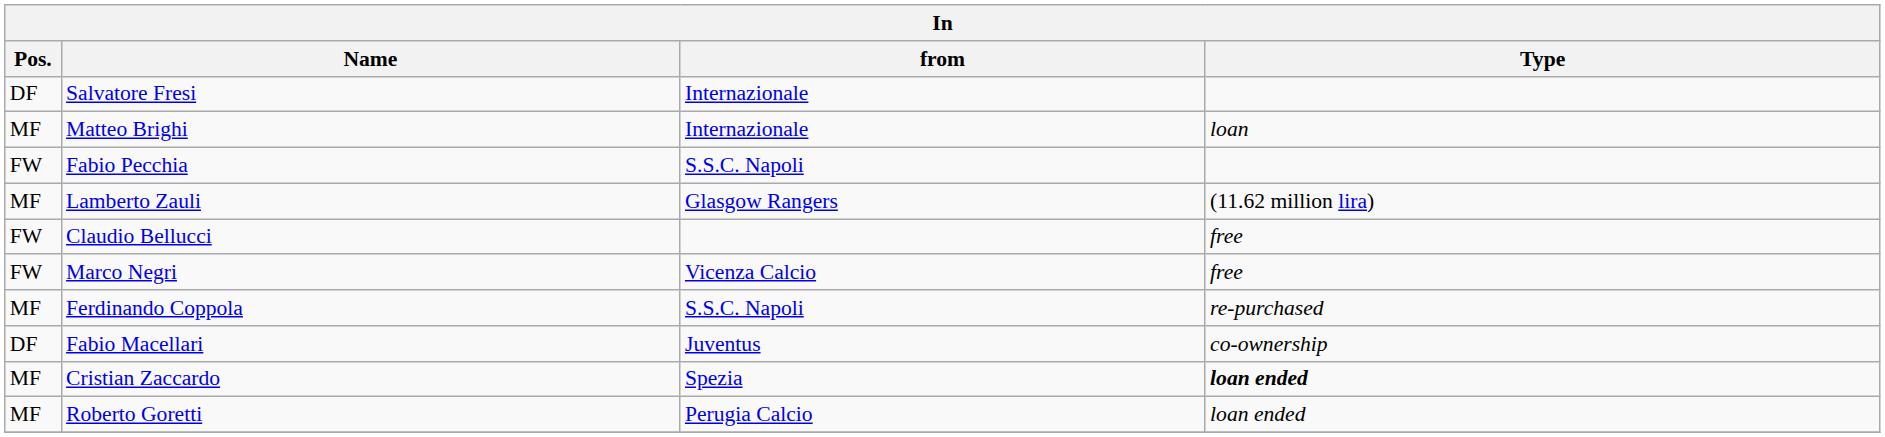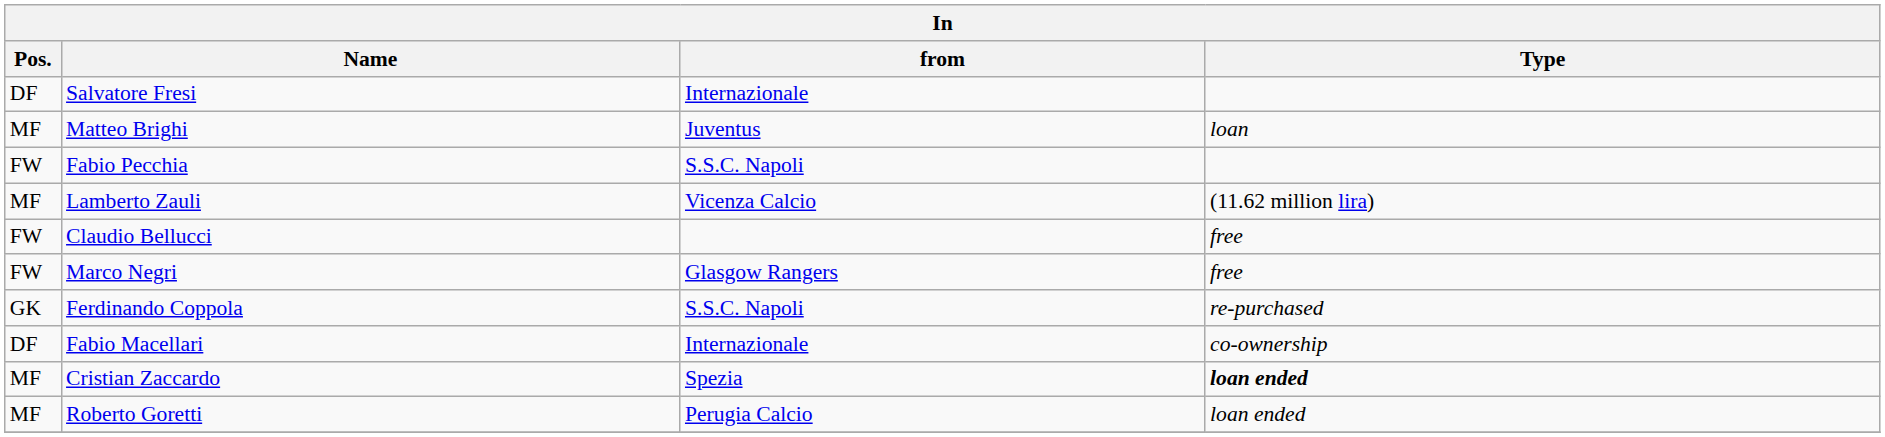Matteo Brighi | from: Internazionale -> Juventus
Lamberto Zauli | from: Glasgow Rangers -> Vicenza Calcio
Marco Negri | from: Vicenza Calcio -> Glasgow Rangers
Ferdinando Coppola | Pos.: MF -> GK
Fabio Macellari | from: Juventus -> Internazionale
